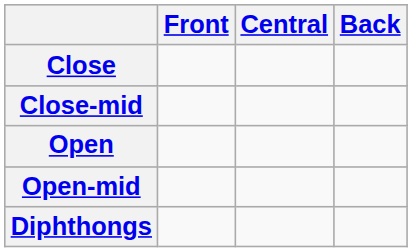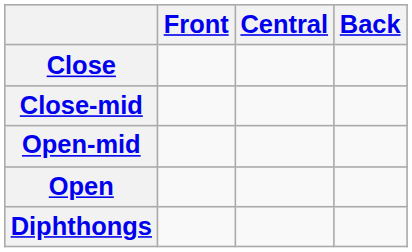rows swapped: Open <-> Open-mid
